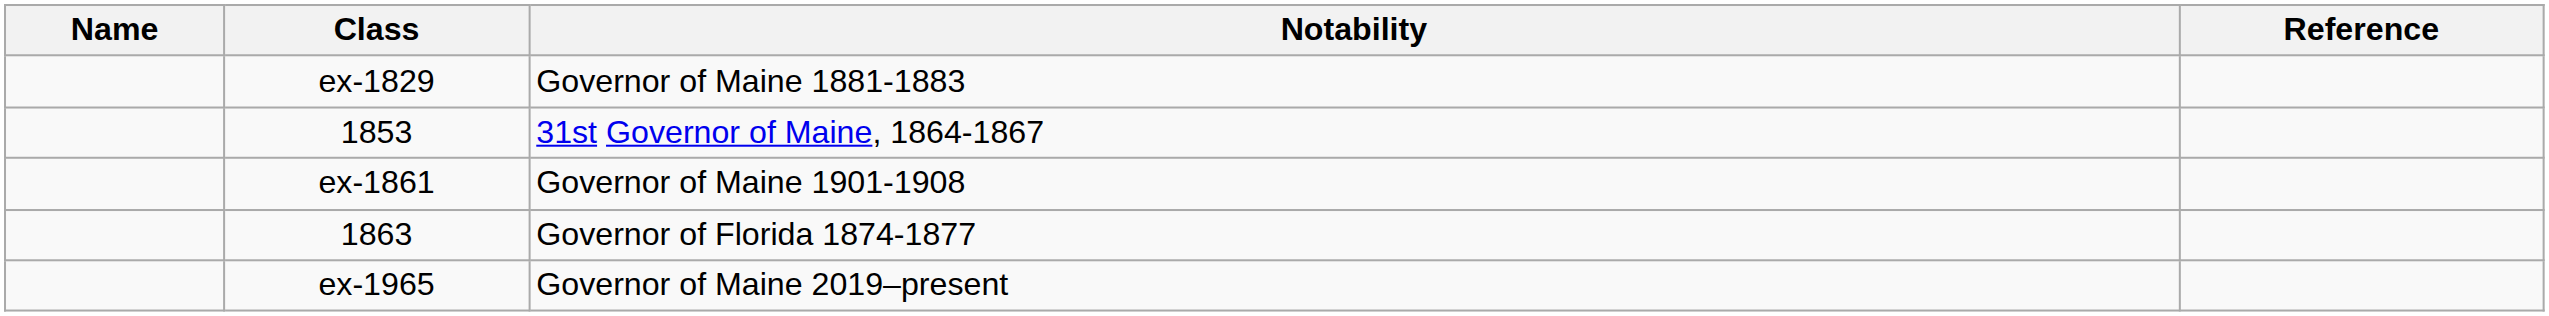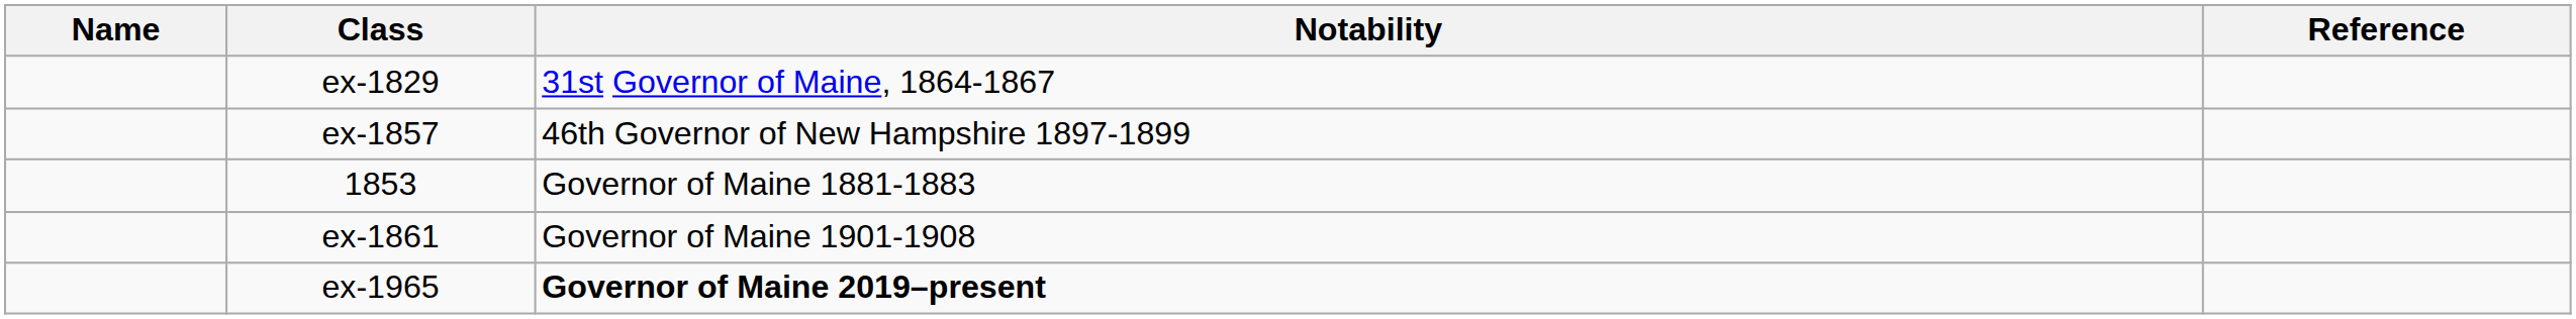ex-1829 | Notability: Governor of Maine 1881-1883 -> 31st Governor of Maine, 1864-1867
+ row: ex-1857 | 46th Governor of New Hampshire 1897-1899
1853 | Notability: 31st Governor of Maine, 1864-1867 -> Governor of Maine 1881-1883
- row: 1863 | Governor of Florida 1874-1877
ex-1965 | Notability: normal -> bold
